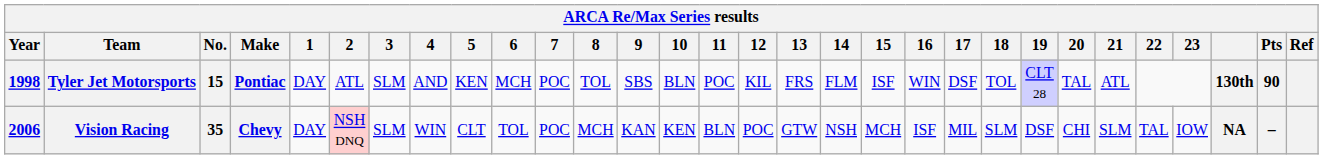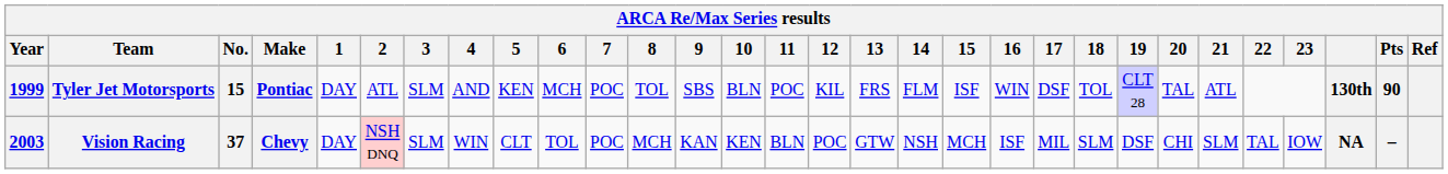Tyler Jet Motorsports | Year: 1998 -> 1999
Vision Racing | Year: 2006 -> 2003
Vision Racing | No.: 35 -> 37
